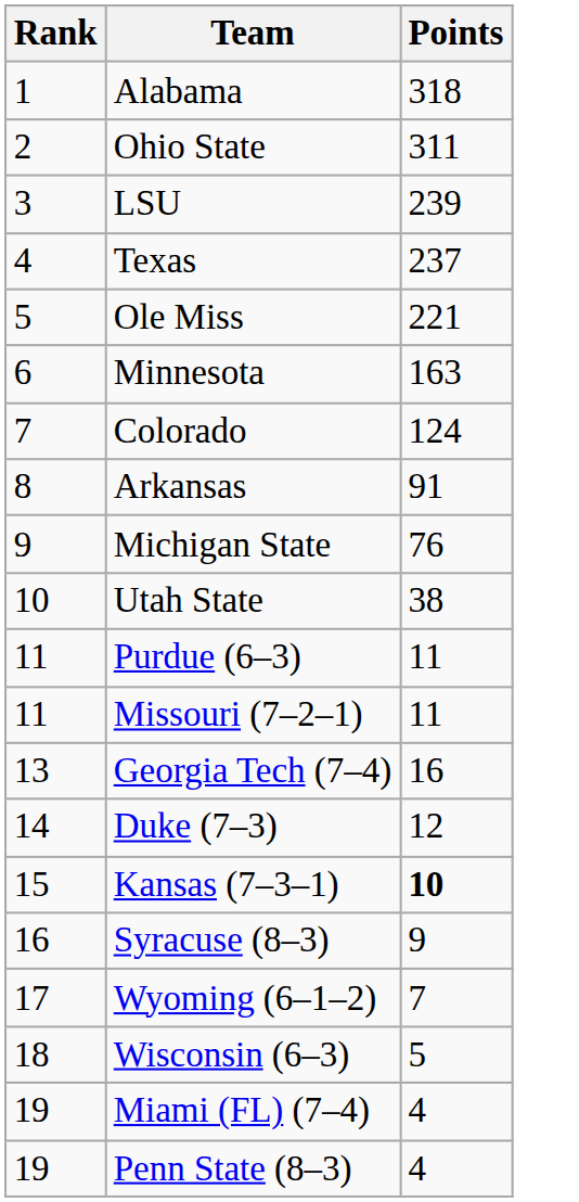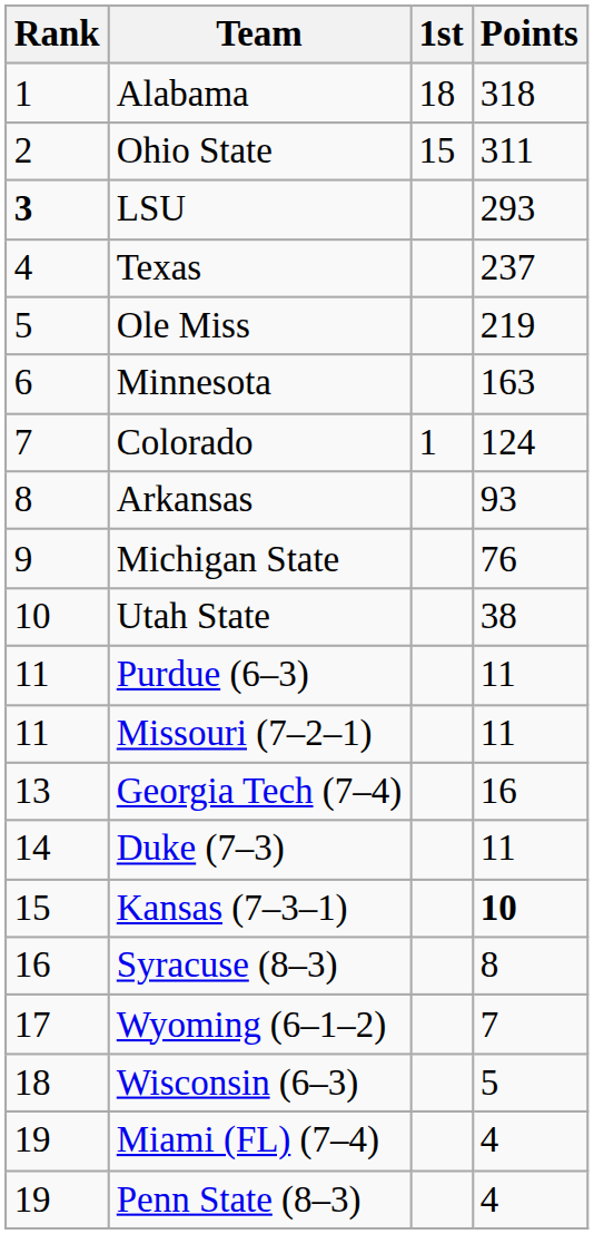+ column: 1st | 18 | 15 | 1
LSU | Rank: normal -> bold
LSU | Points: 239 -> 293
Ole Miss | Points: 221 -> 219
Arkansas | Points: 91 -> 93
Duke (7–3) | Points: 12 -> 11
Syracuse (8–3) | Points: 9 -> 8
